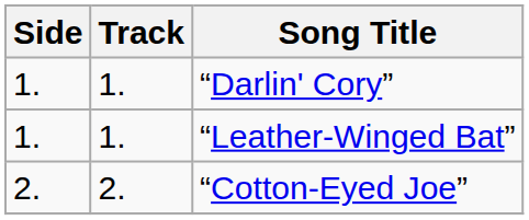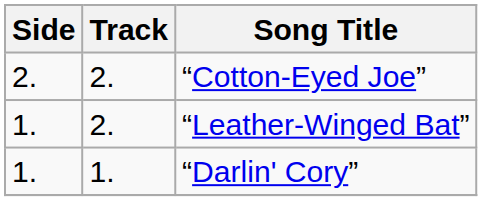rows swapped: “Darlin' Cory” <-> “Cotton-Eyed Joe”
“Leather-Winged Bat” | Track: 1. -> 2.
